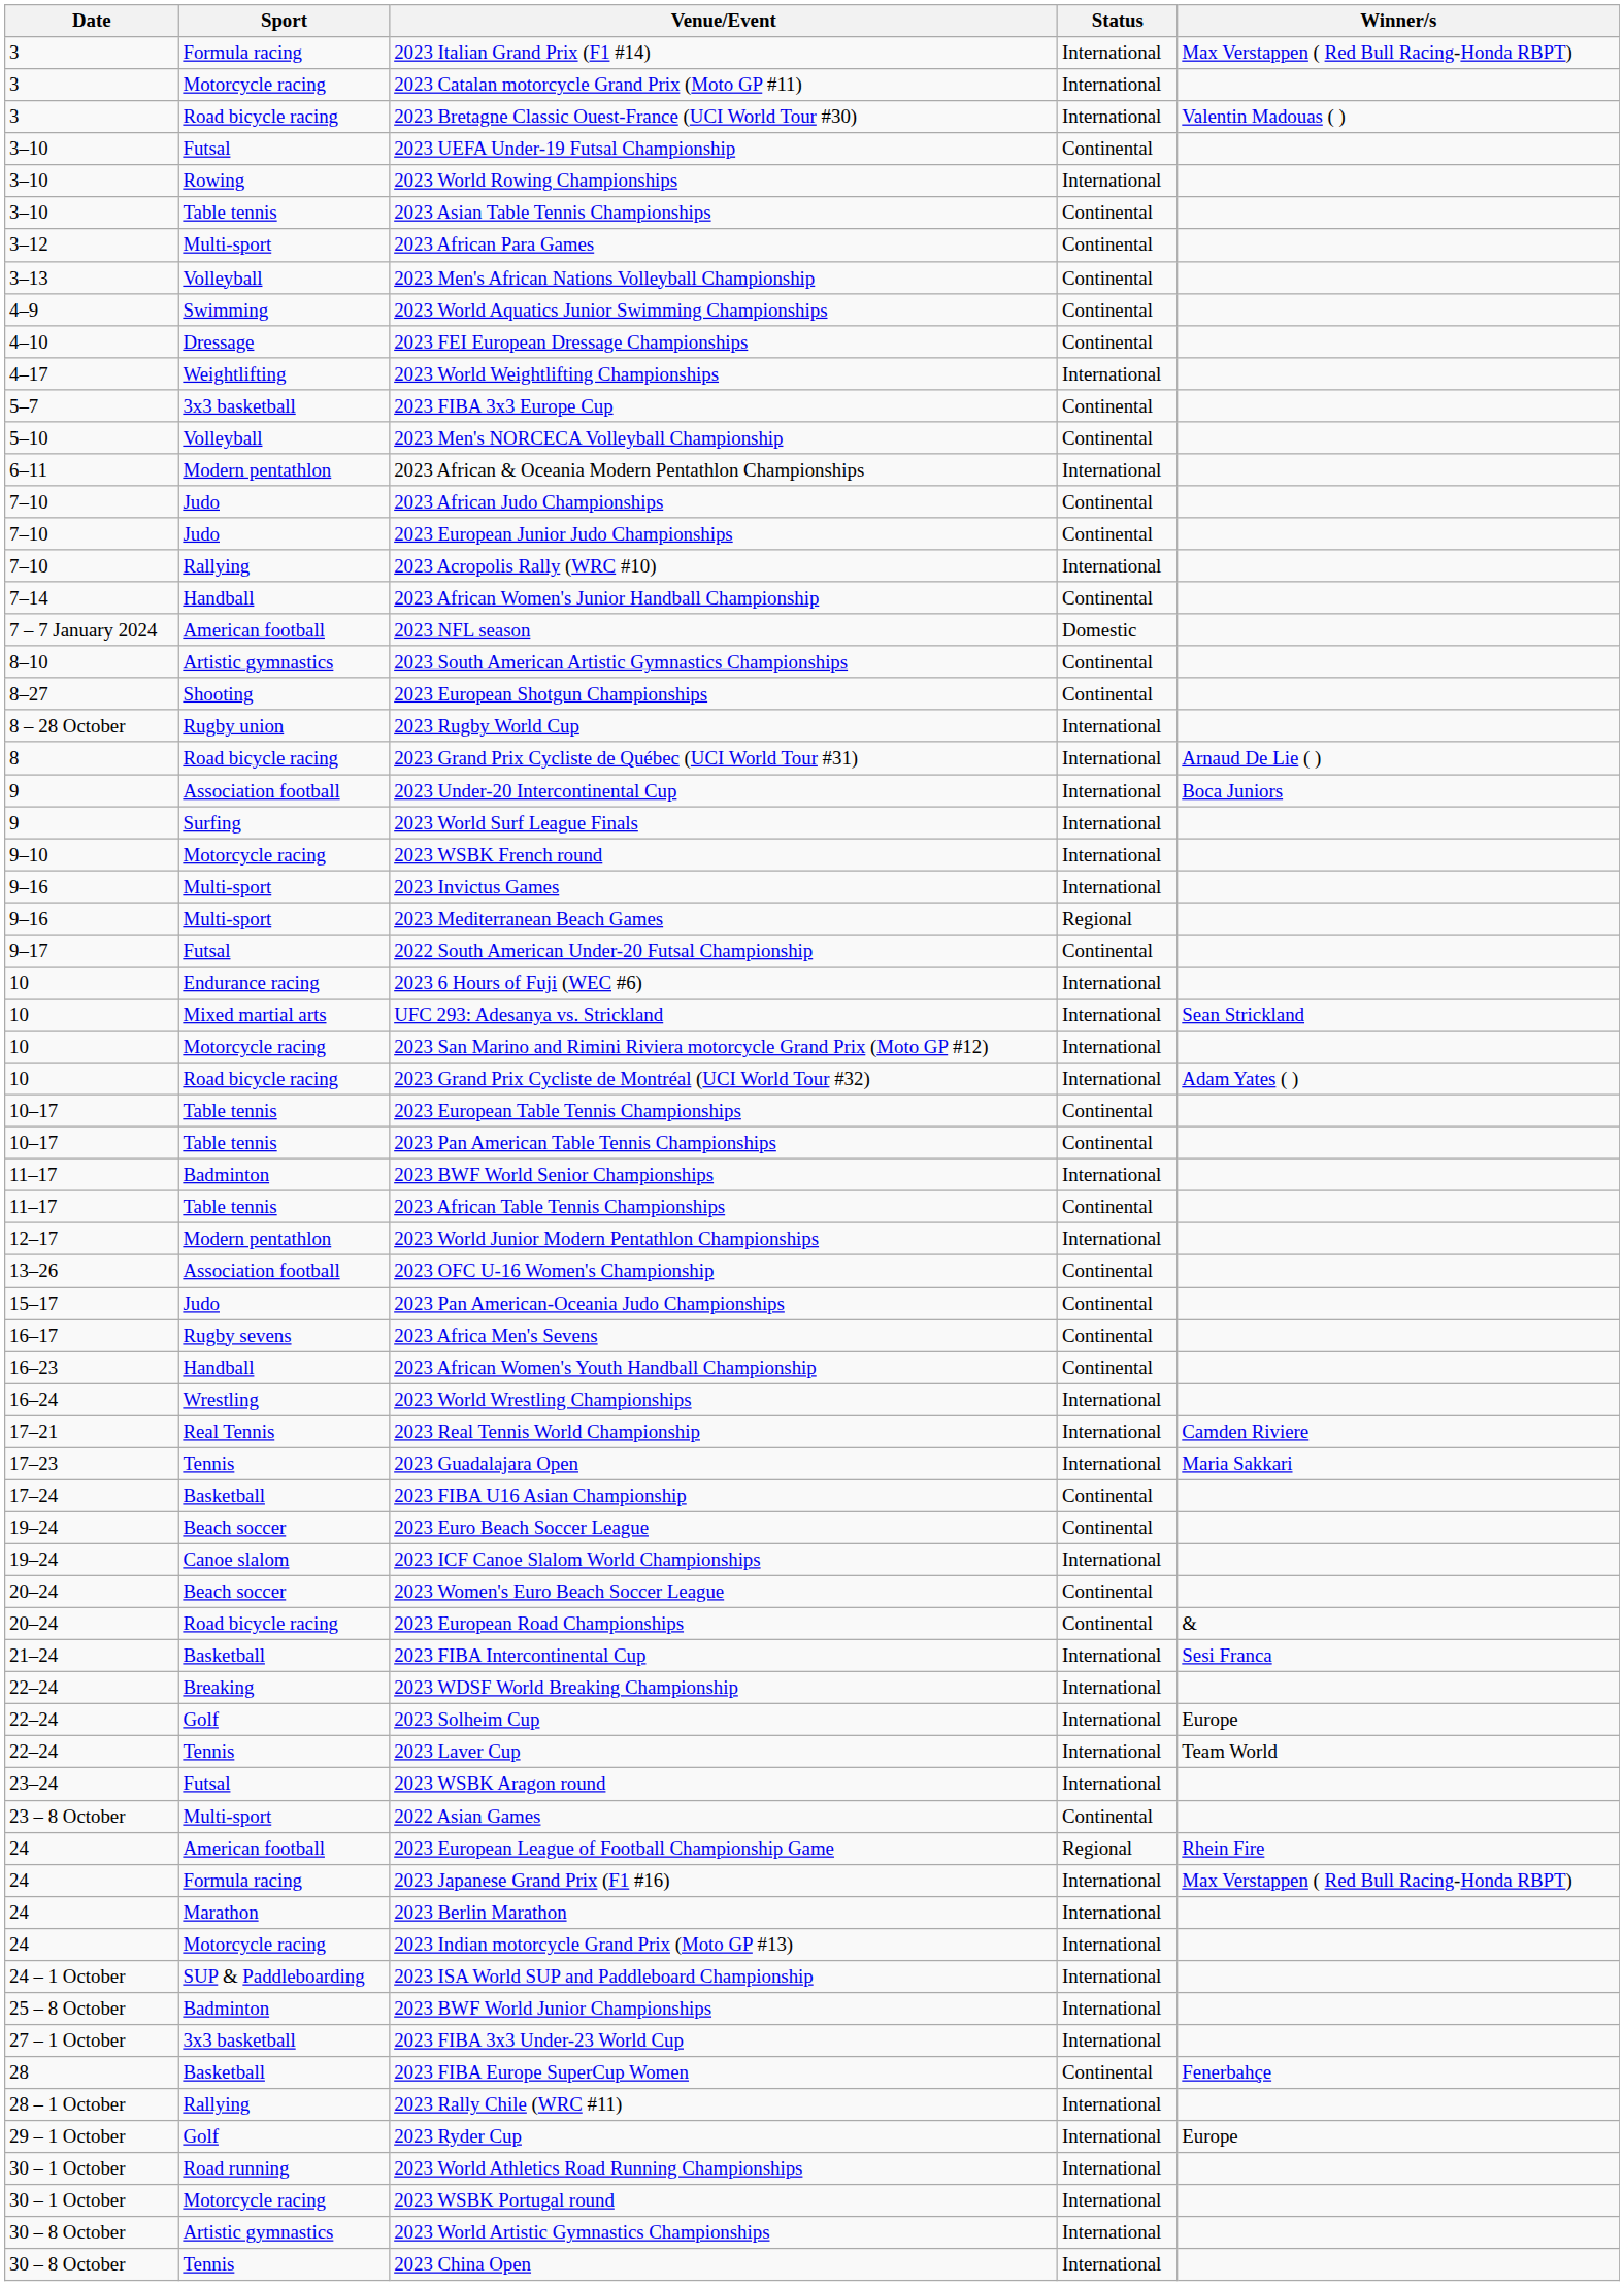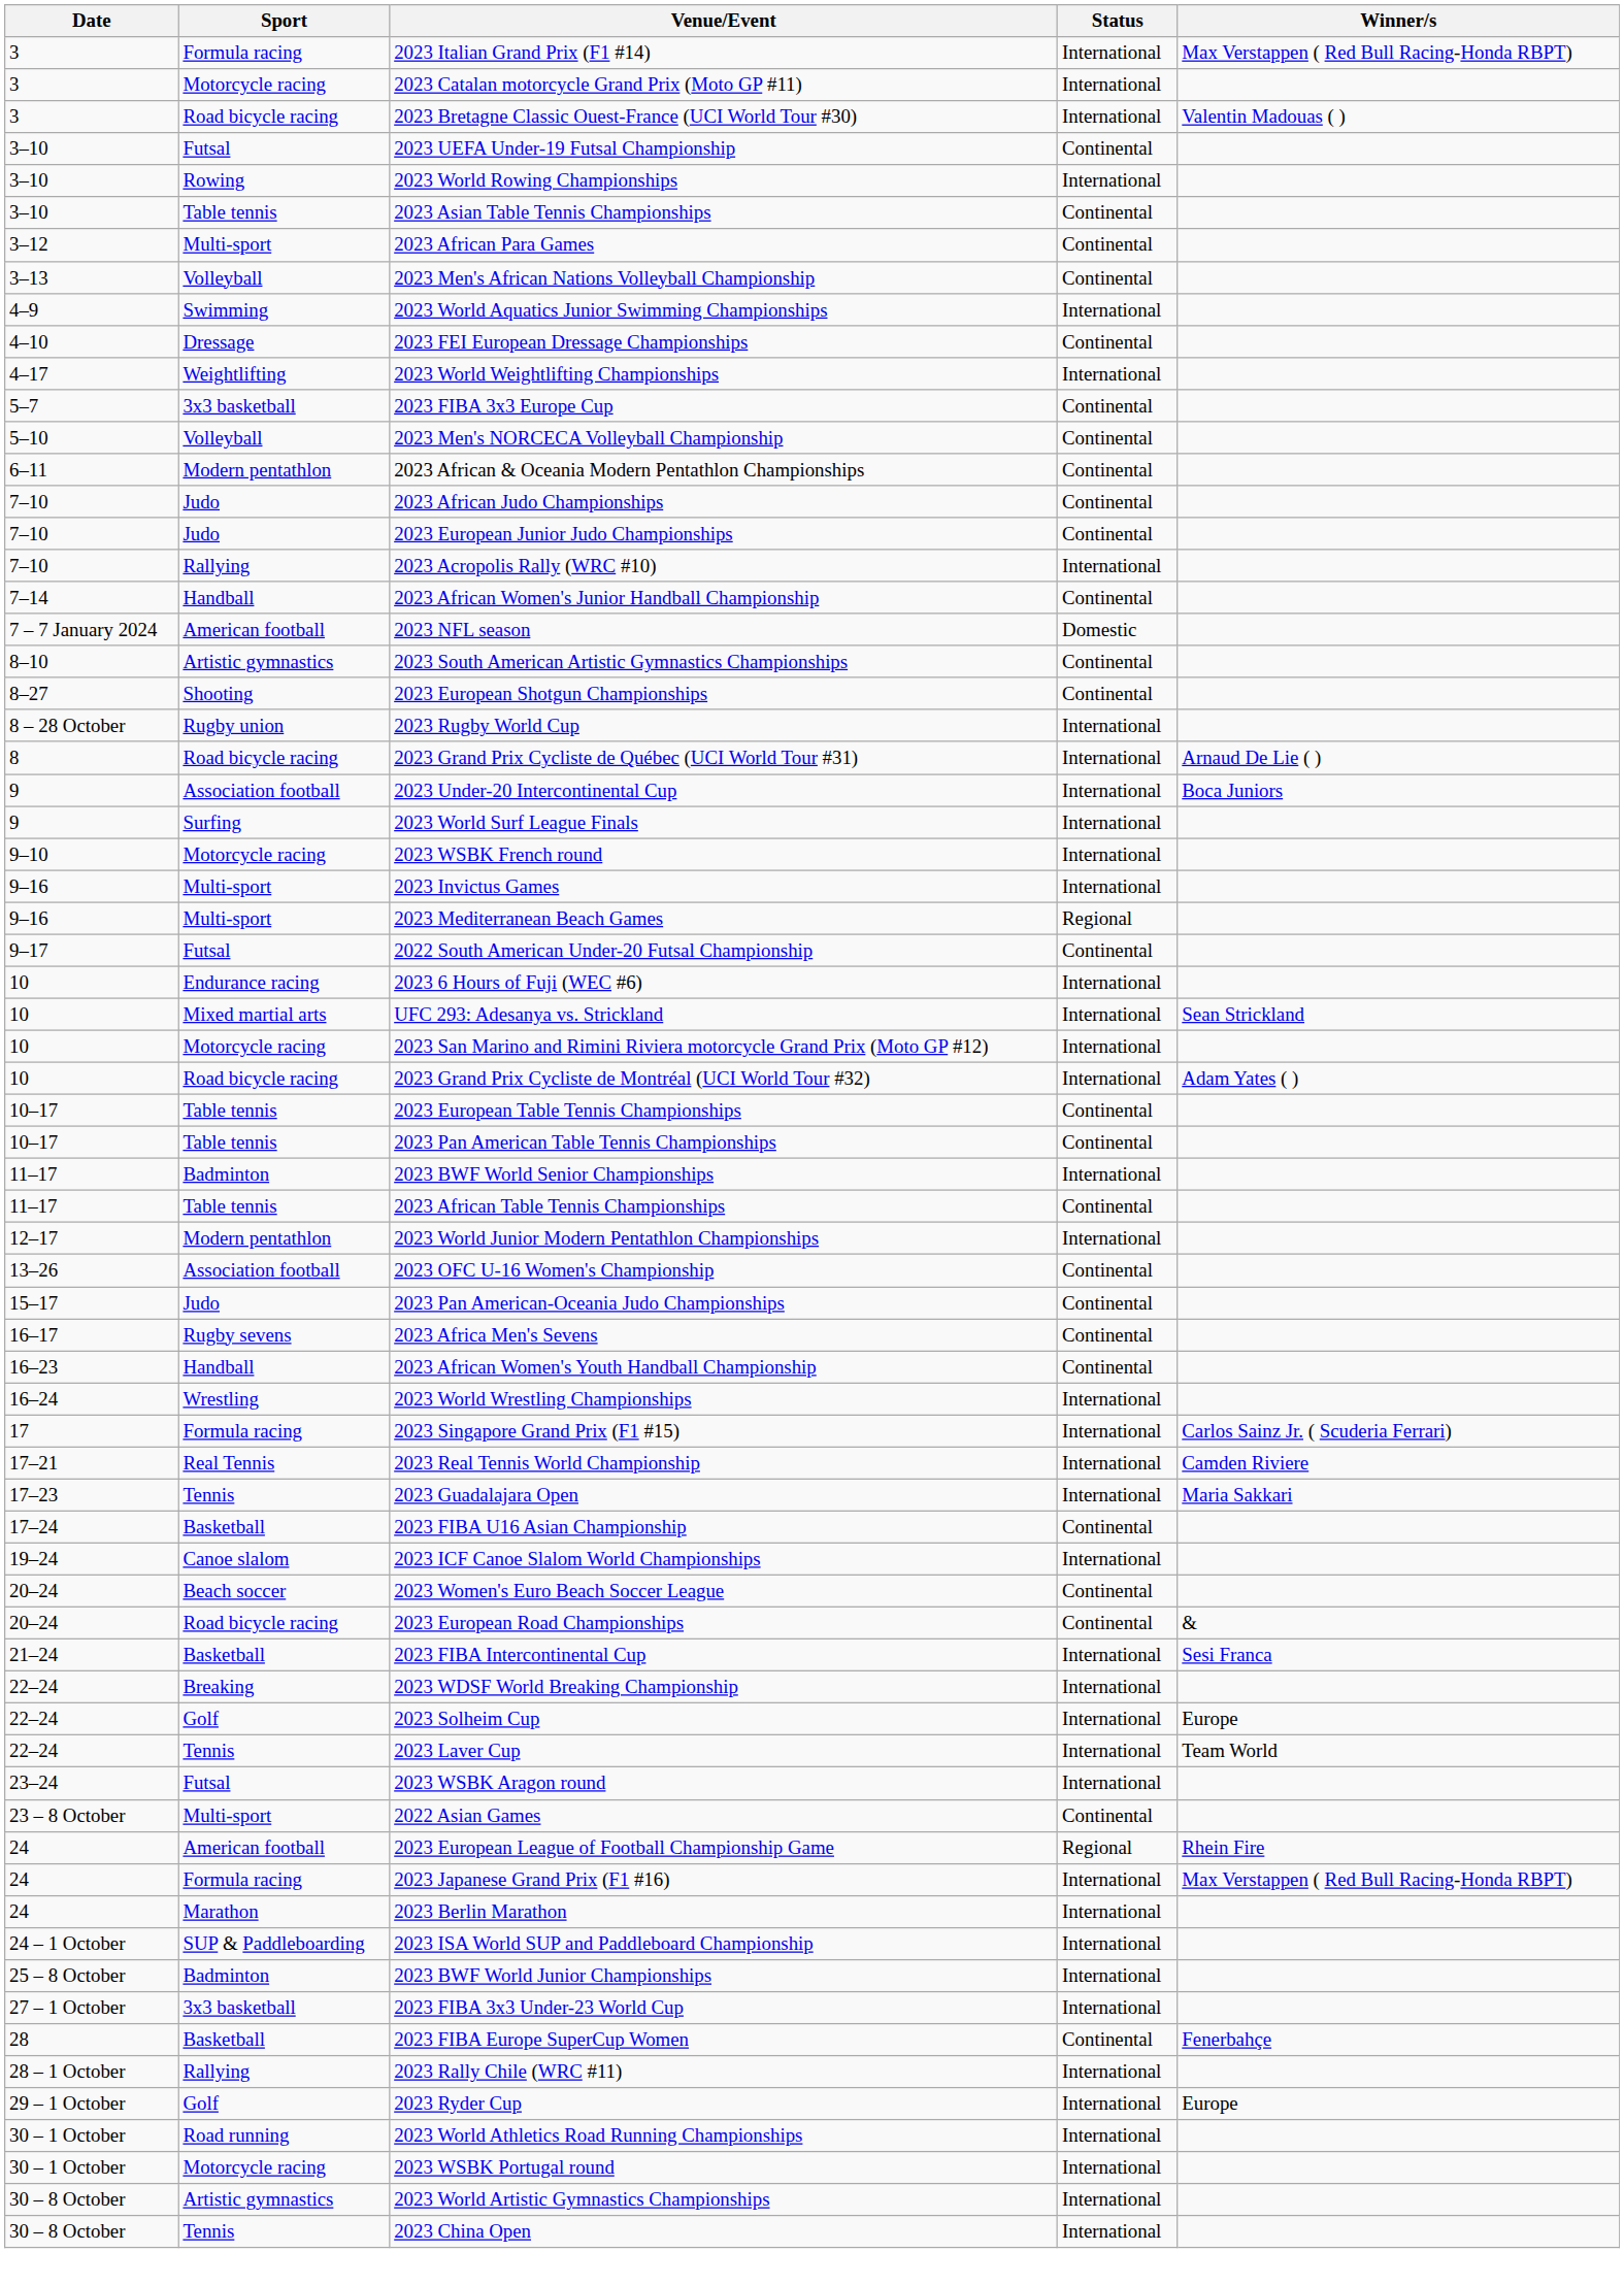2023 World Aquatics Junior Swimming Championships | Status: Continental -> International
2023 African & Oceania Modern Pentathlon Championships | Status: International -> Continental
+ row: 17 | Formula racing | 2023 Singapore Grand Prix (F1 #15) | International | Carlos Sainz Jr. ( Scuderia Ferrari)
- row: 19–24 | Beach soccer | 2023 Euro Beach Soccer League | Continental
- row: 24 | Motorcycle racing | 2023 Indian motorcycle Grand Prix (Moto GP #13) | International
